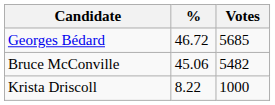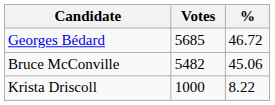columns swapped: Votes <-> %
